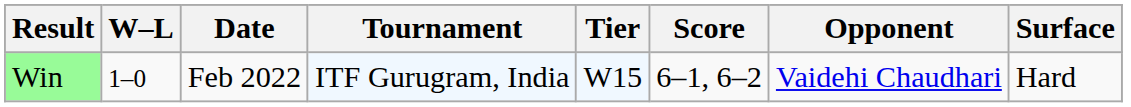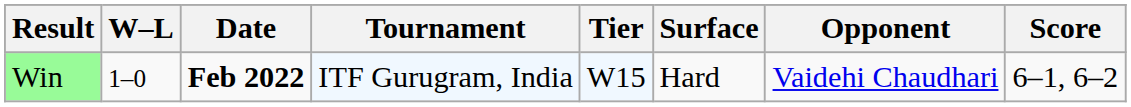columns swapped: Surface <-> Score
Win | Date: normal -> bold
